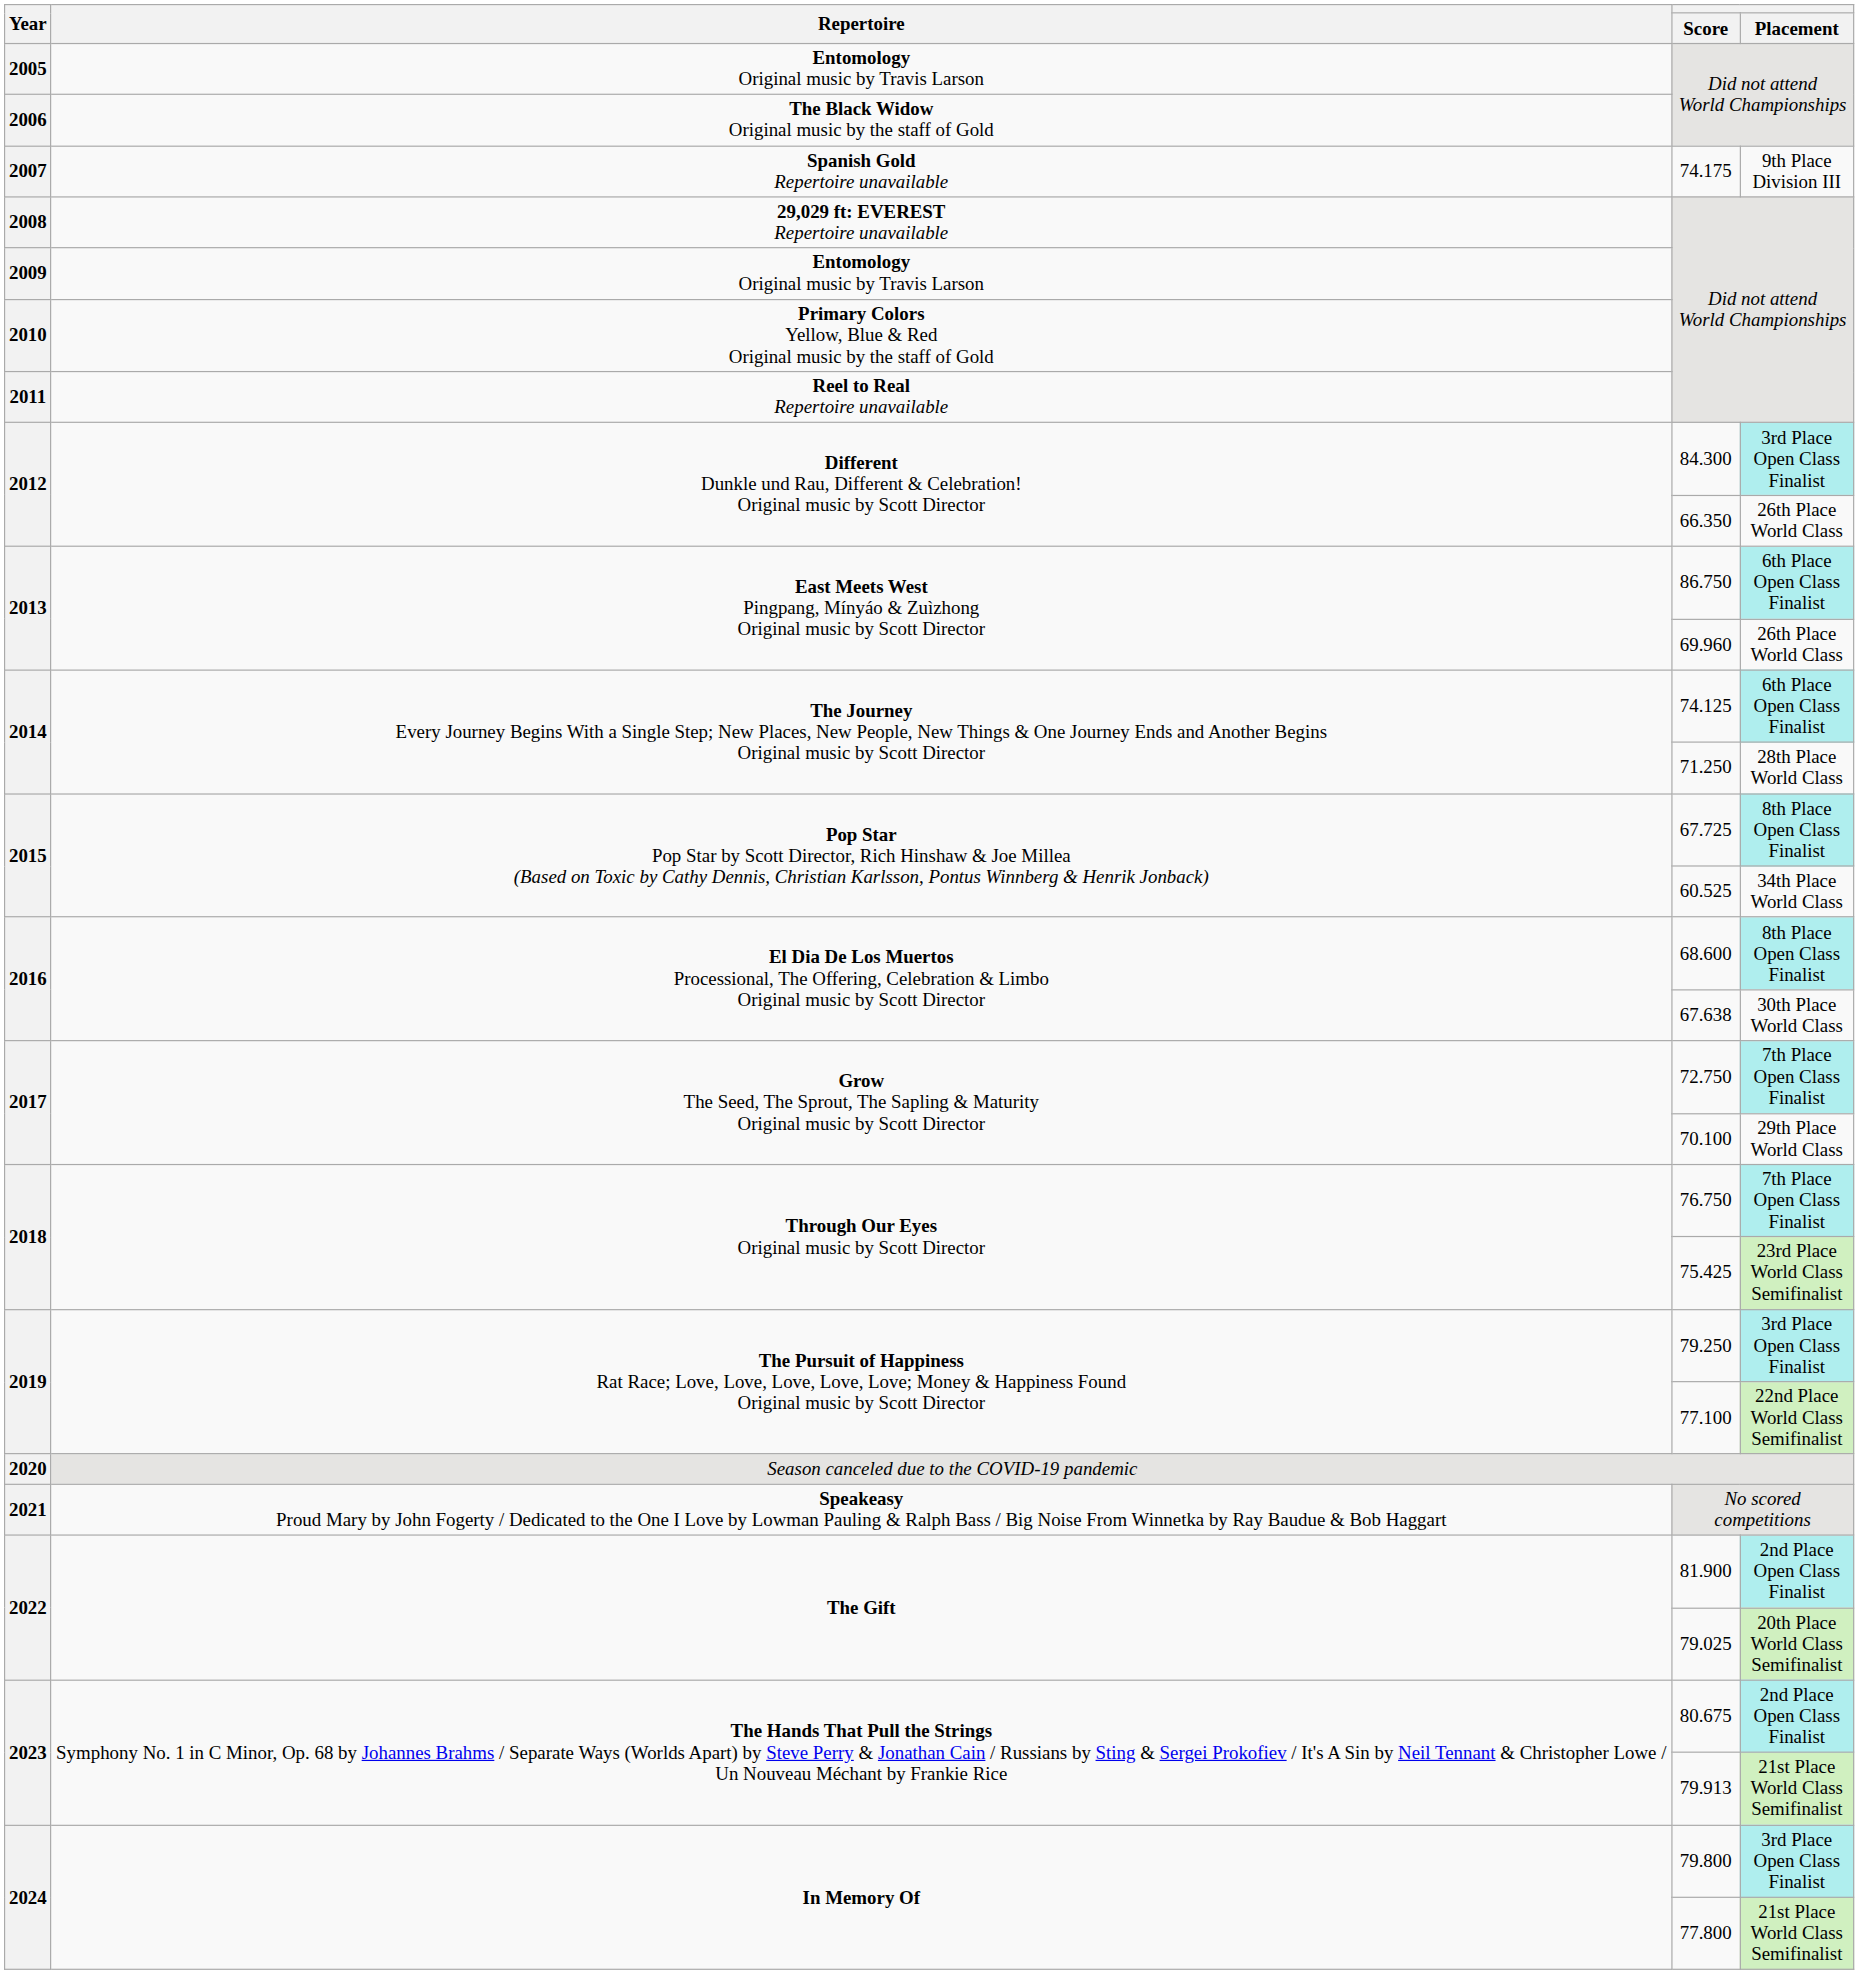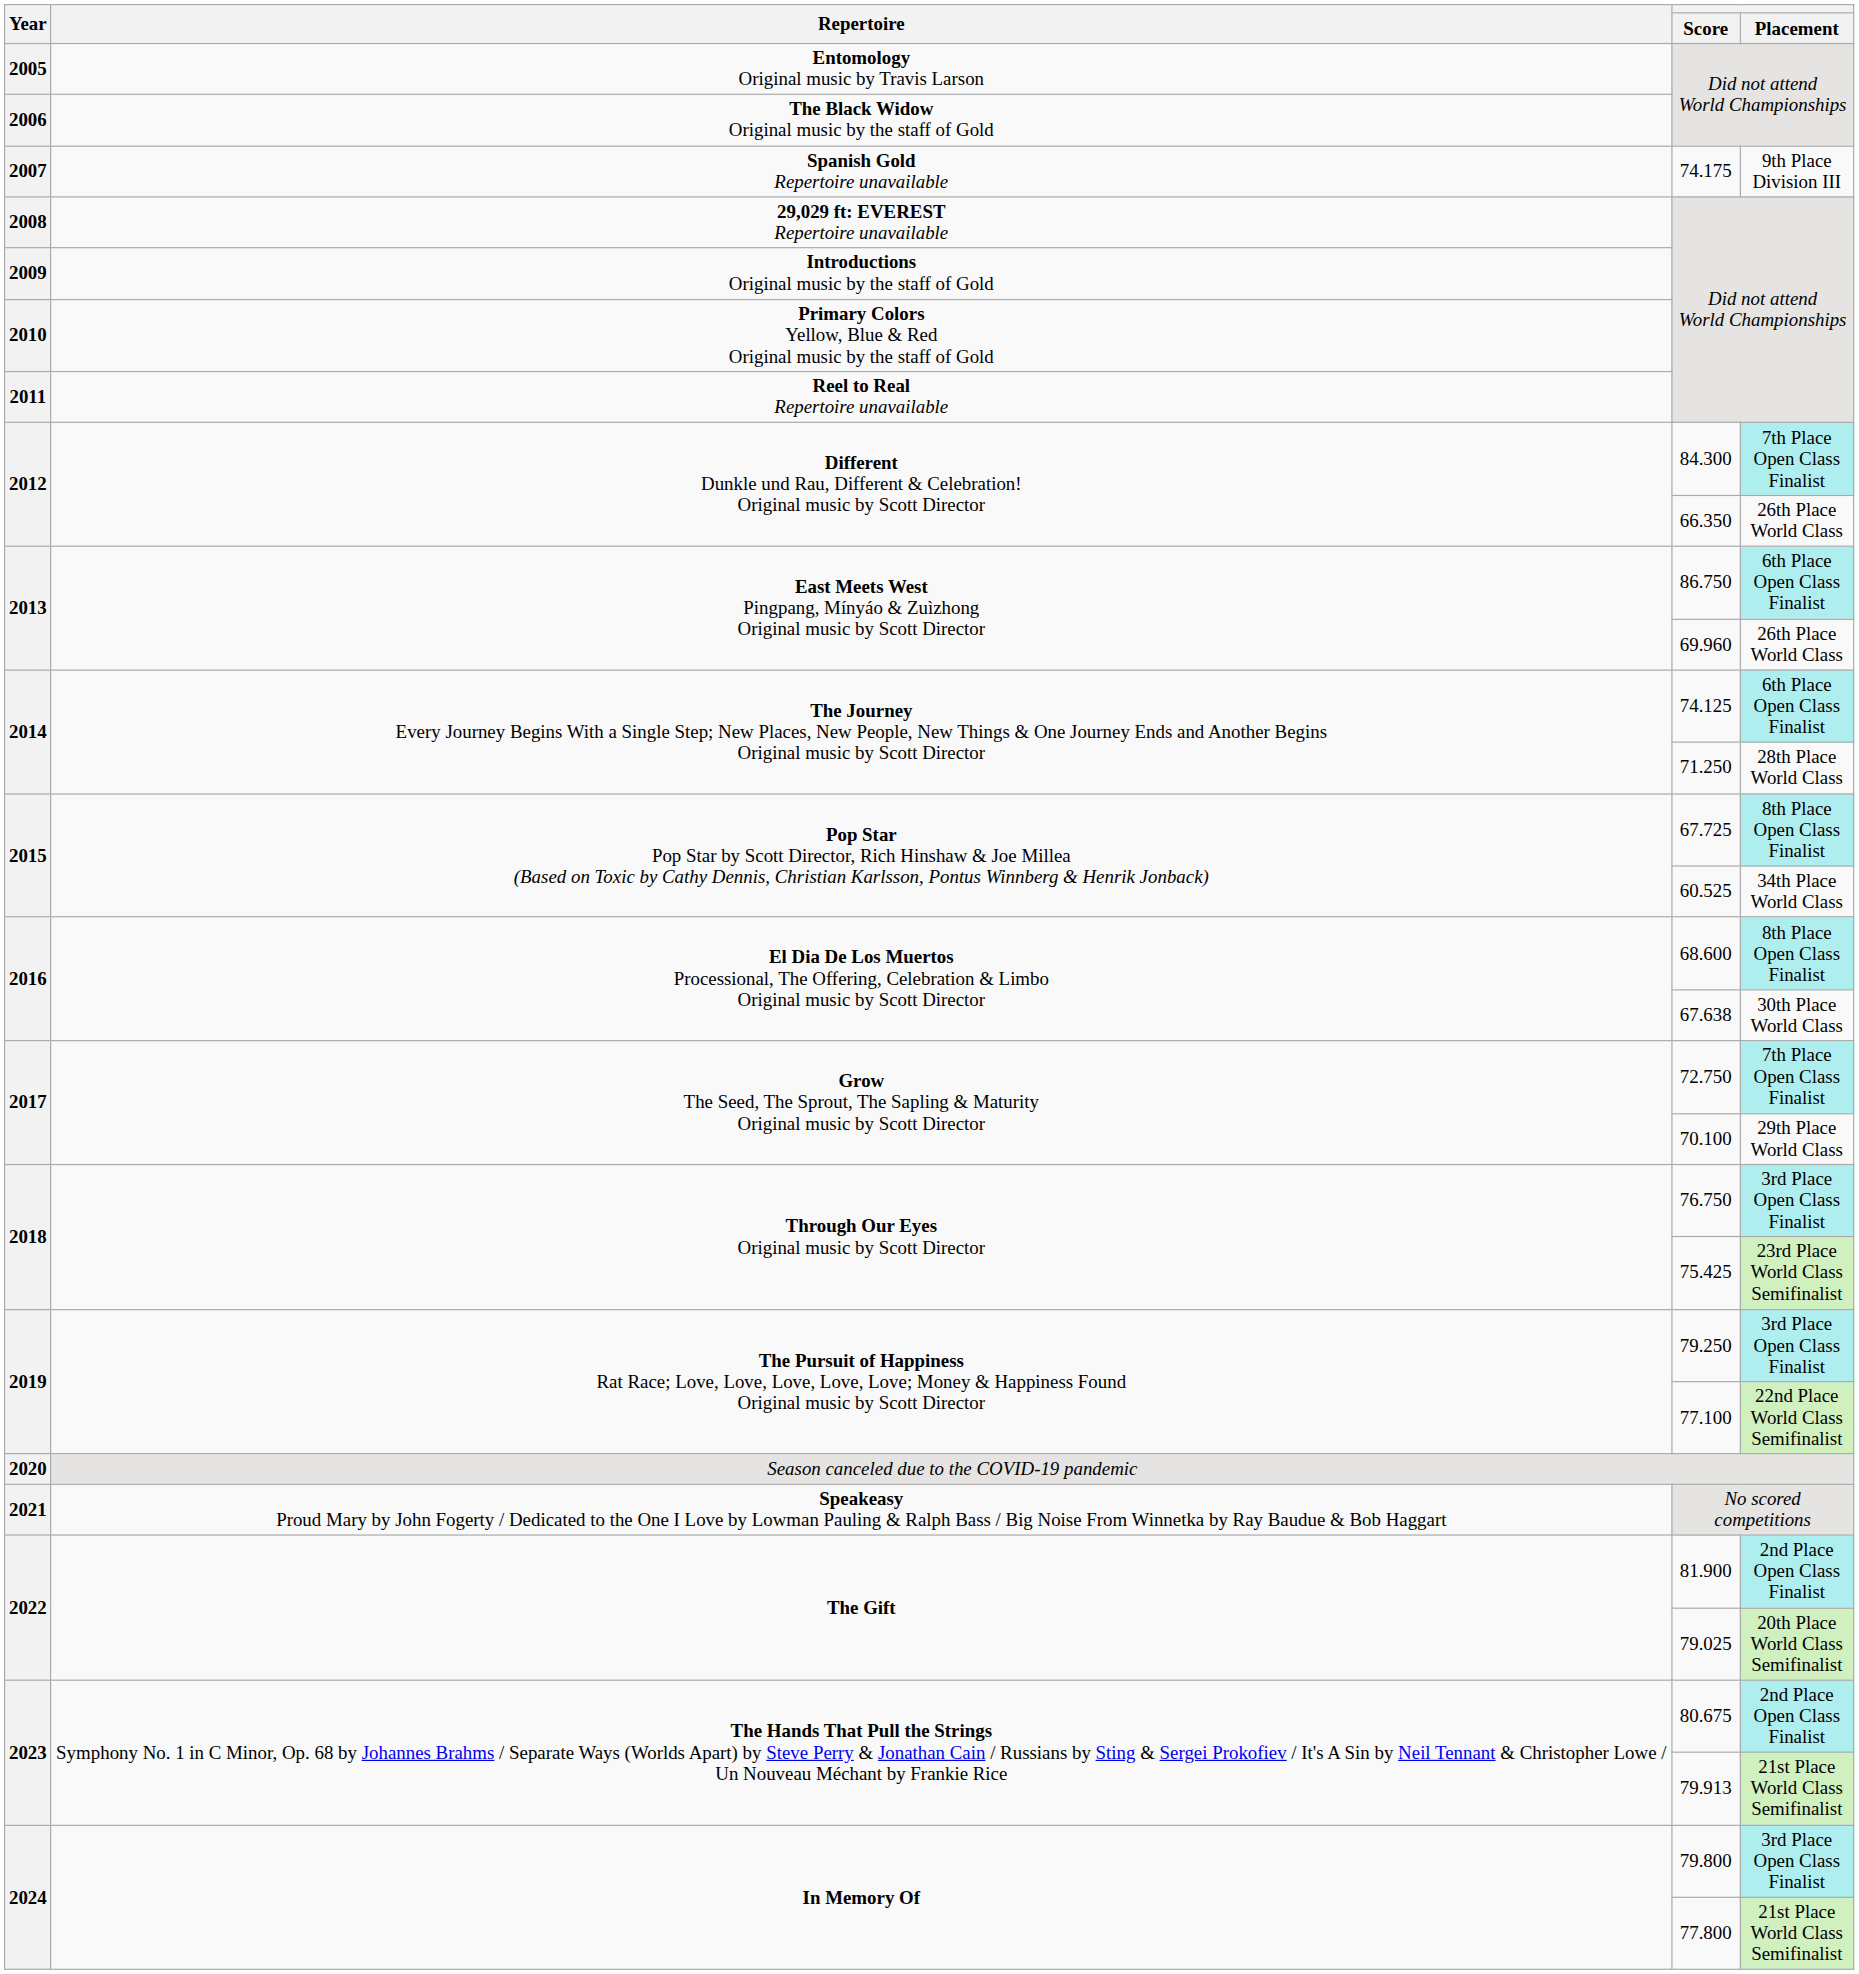2009 / Did not attend World Championships | Repertoire: Entomology Original music by Travis Larson -> Introductions Original music by the staff of Gold
84.300 | Placement: 3rd Place Open Class Finalist -> 7th Place Open Class Finalist
76.750 | Placement: 7th Place Open Class Finalist -> 3rd Place Open Class Finalist
